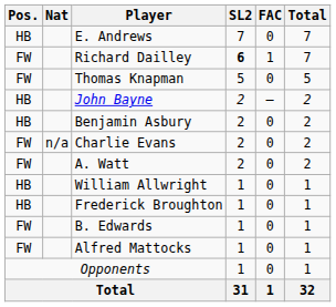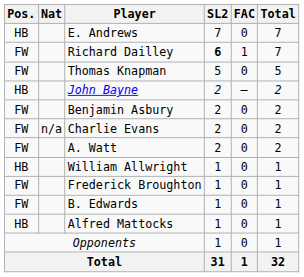Benjamin Asbury | Pos.: HB -> FW
Frederick Broughton | Pos.: HB -> FW
Alfred Mattocks | Pos.: FW -> HB
